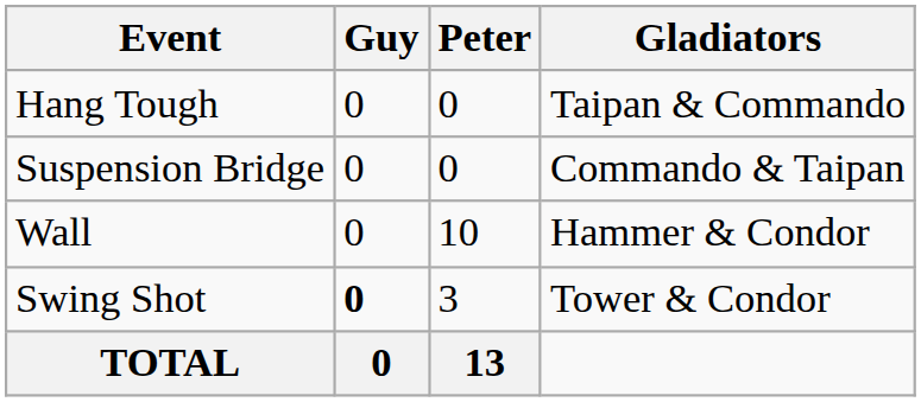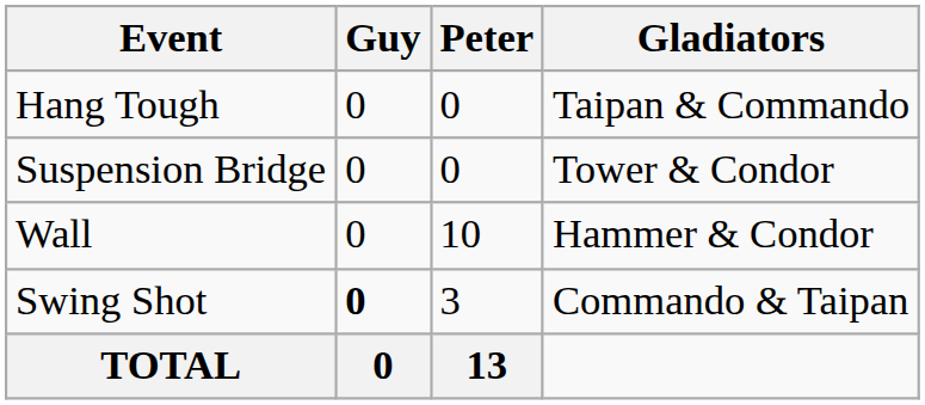Suspension Bridge | Gladiators: Commando & Taipan -> Tower & Condor
Swing Shot | Gladiators: Tower & Condor -> Commando & Taipan
